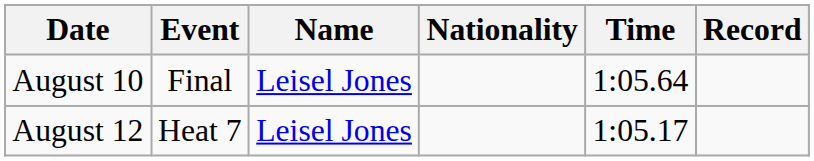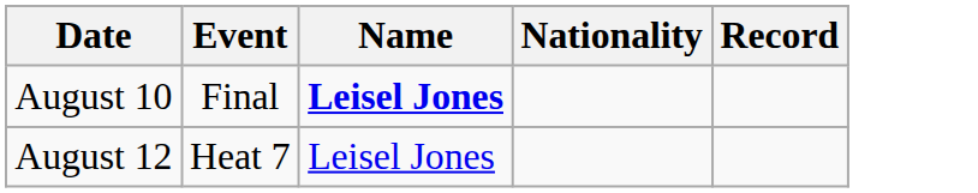- column: Time | 1:05.64 | 1:05.17
August 10 | Name: normal -> bold
